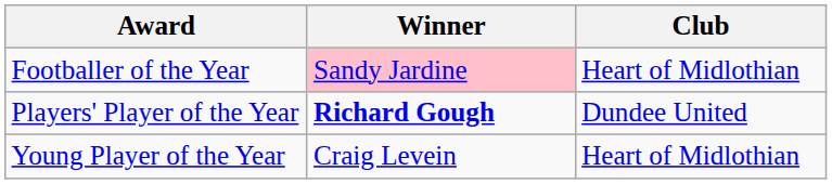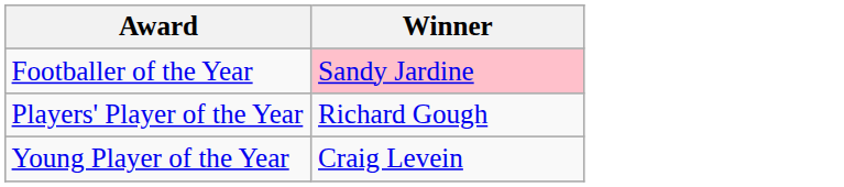- column: Club | Heart of Midlothian | Dundee United | Heart of Midlothian
Players' Player of the Year | Winner: bold -> normal
